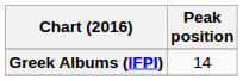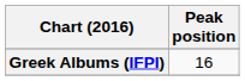Greek Albums (IFPI) | Peak position: 14 -> 16
